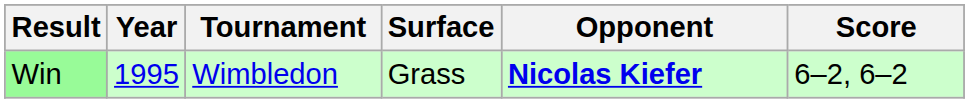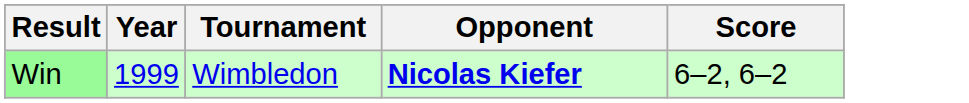- column: Surface | Grass
Win | Year: 1995 -> 1999
